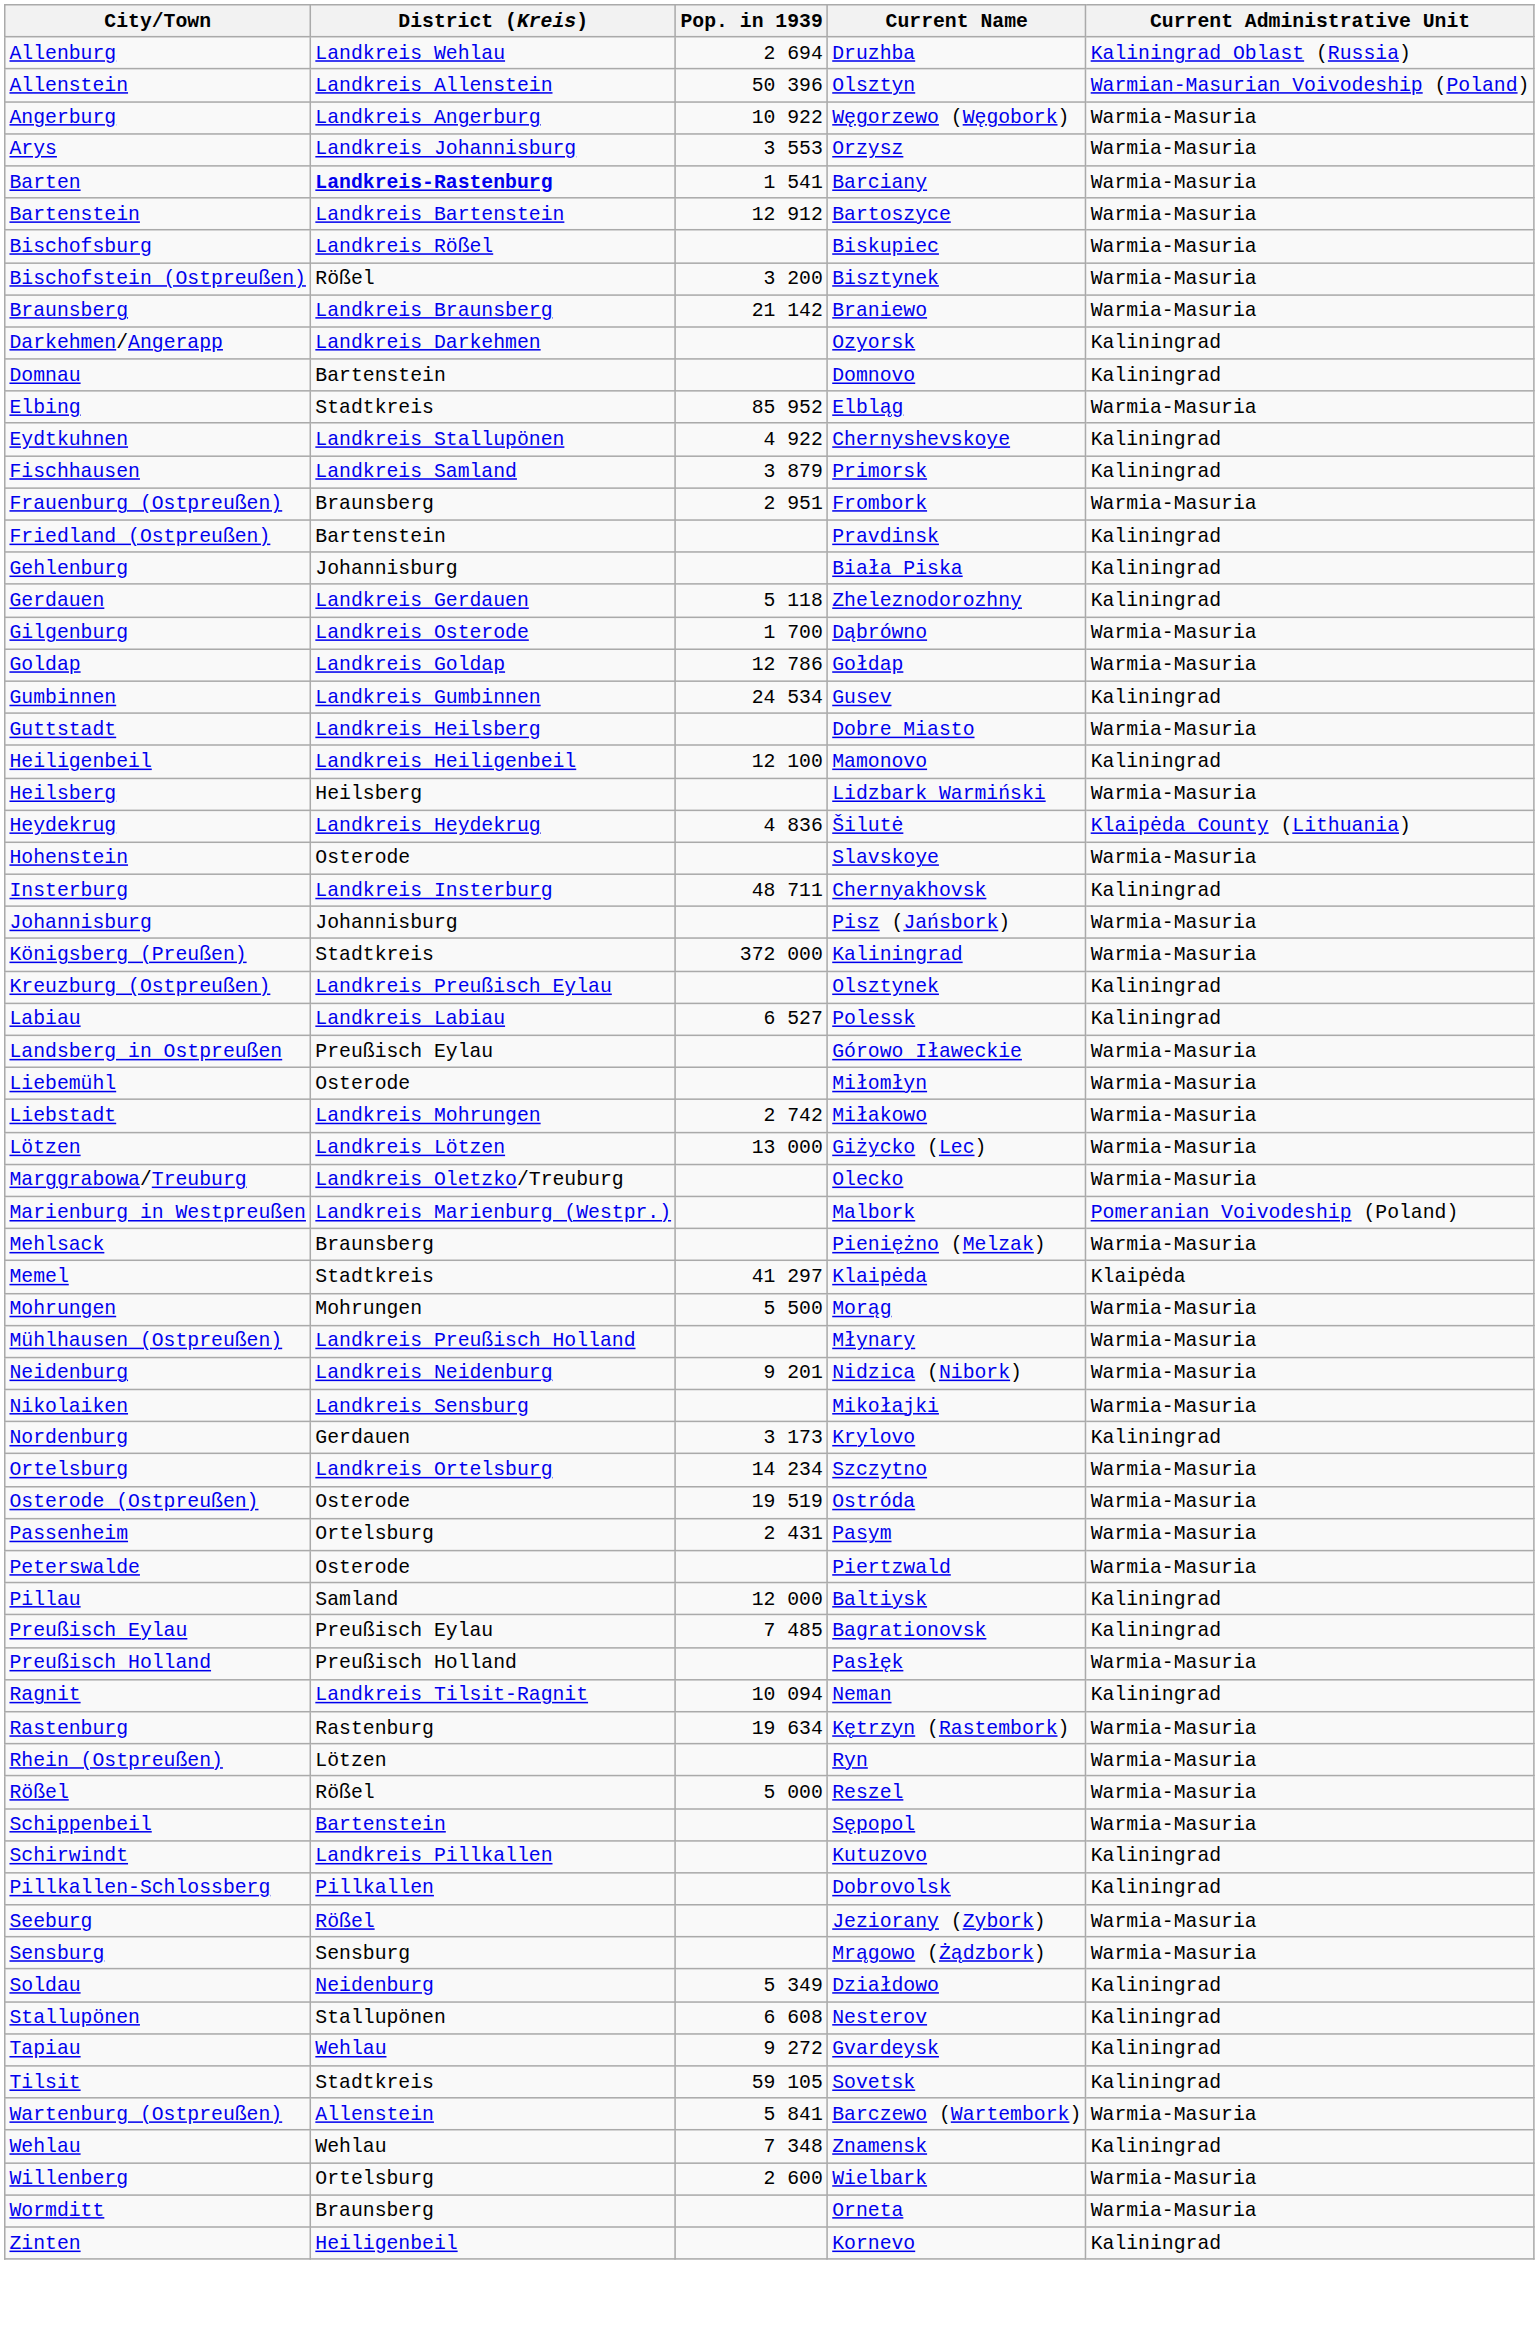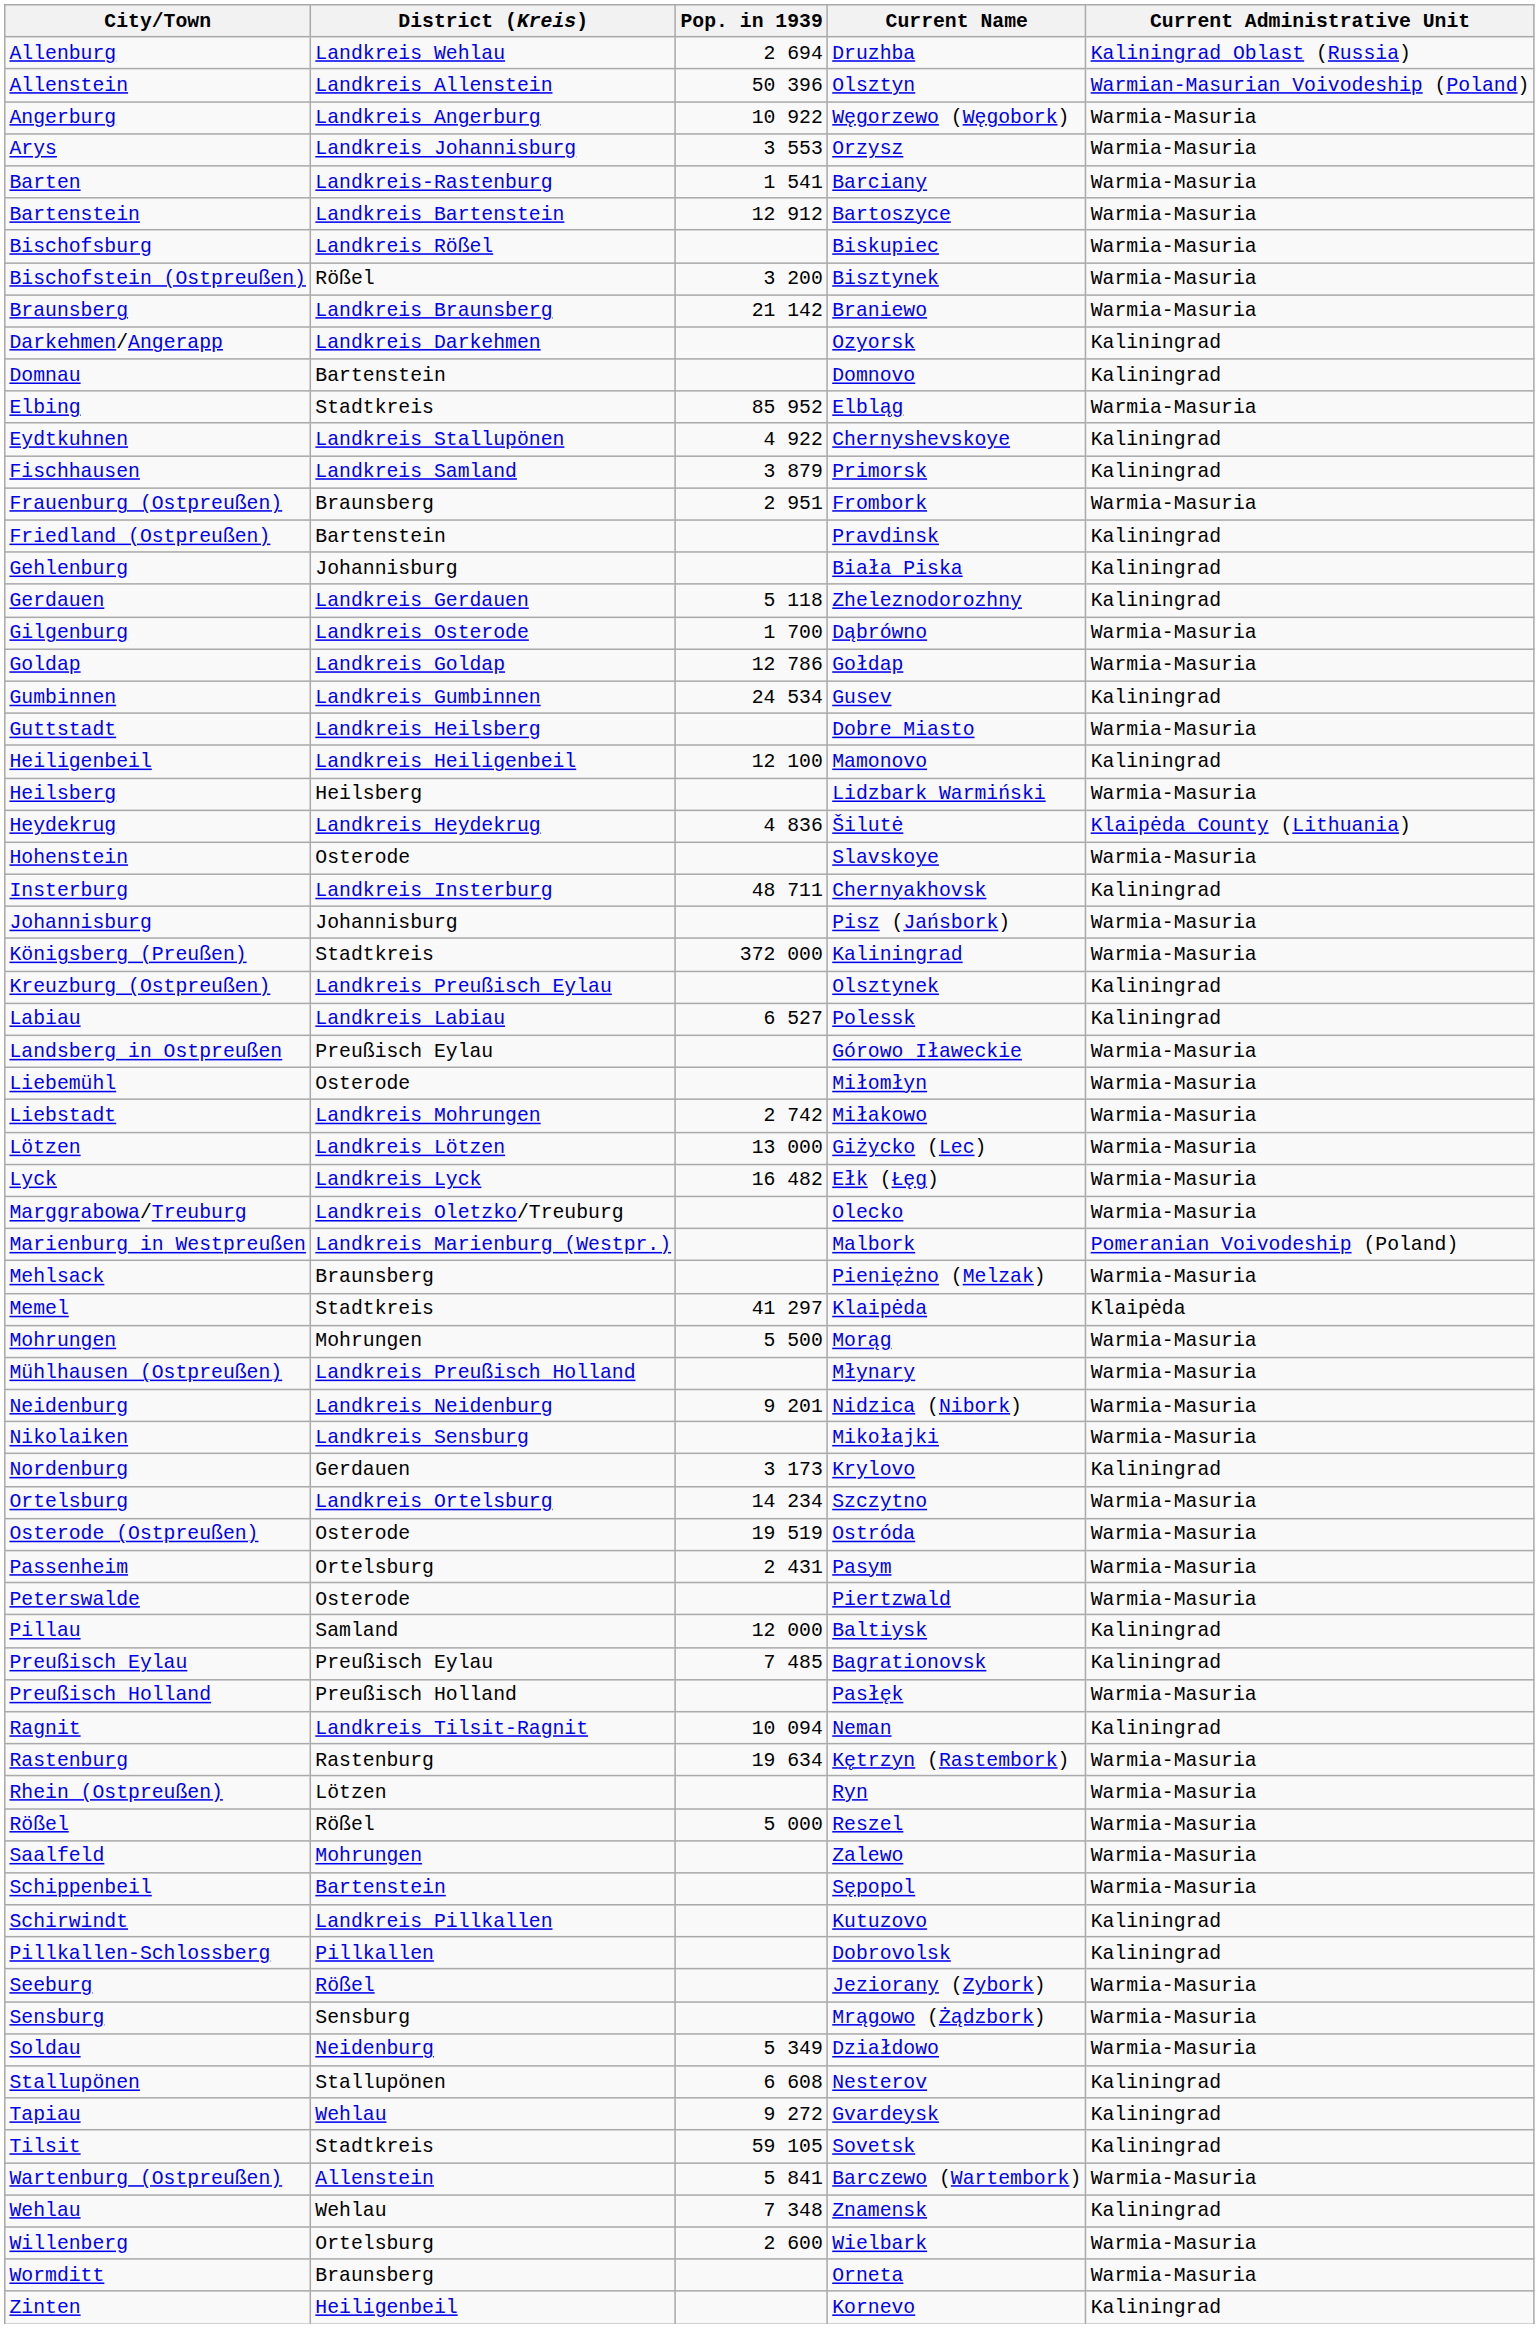Barten | District (Kreis): bold -> normal
+ row: Lyck | Landkreis Lyck | 16 482 | Ełk (Łęg) | Warmia-Masuria
+ row: Saalfeld | Mohrungen | Zalewo | Warmia-Masuria
Soldau | Current Administrative Unit: Kaliningrad -> Warmia-Masuria
